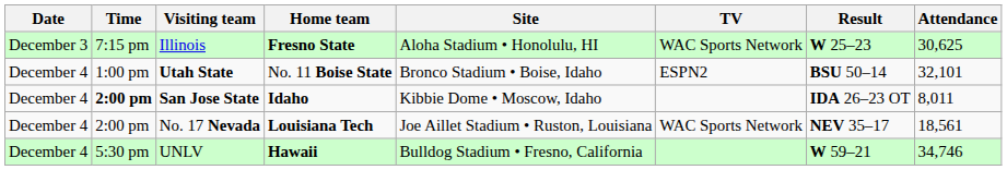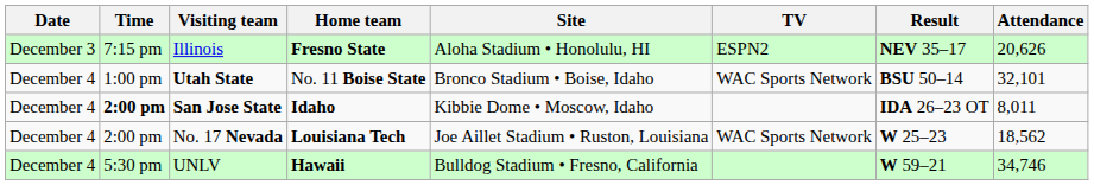Illinois | TV: WAC Sports Network -> ESPN2
Illinois | Result: W 25–23 -> NEV 35–17
Illinois | Attendance: 30,625 -> 20,626
Utah State | TV: ESPN2 -> WAC Sports Network
No. 17 Nevada | Result: NEV 35–17 -> W 25–23
No. 17 Nevada | Attendance: 18,561 -> 18,562
